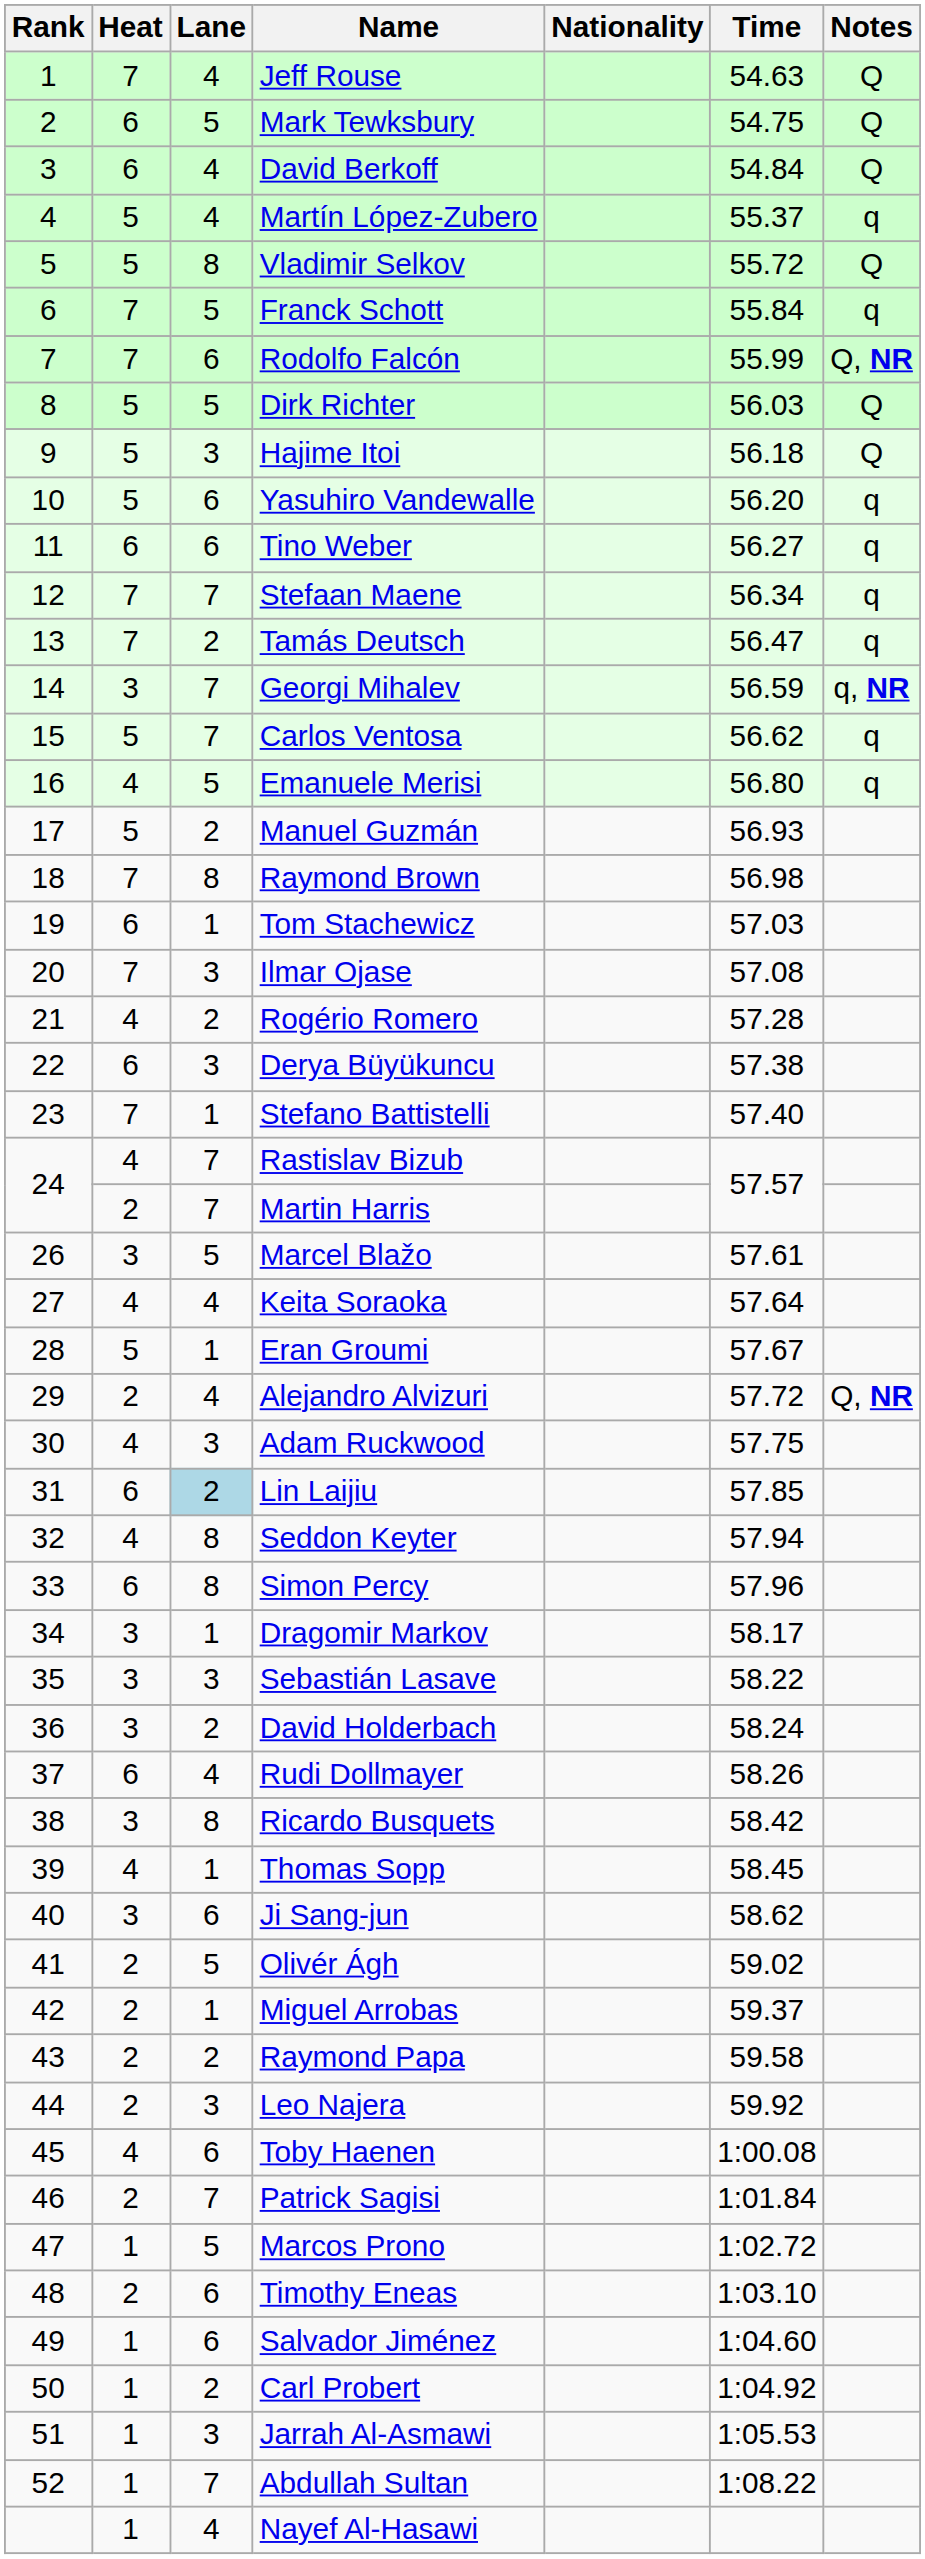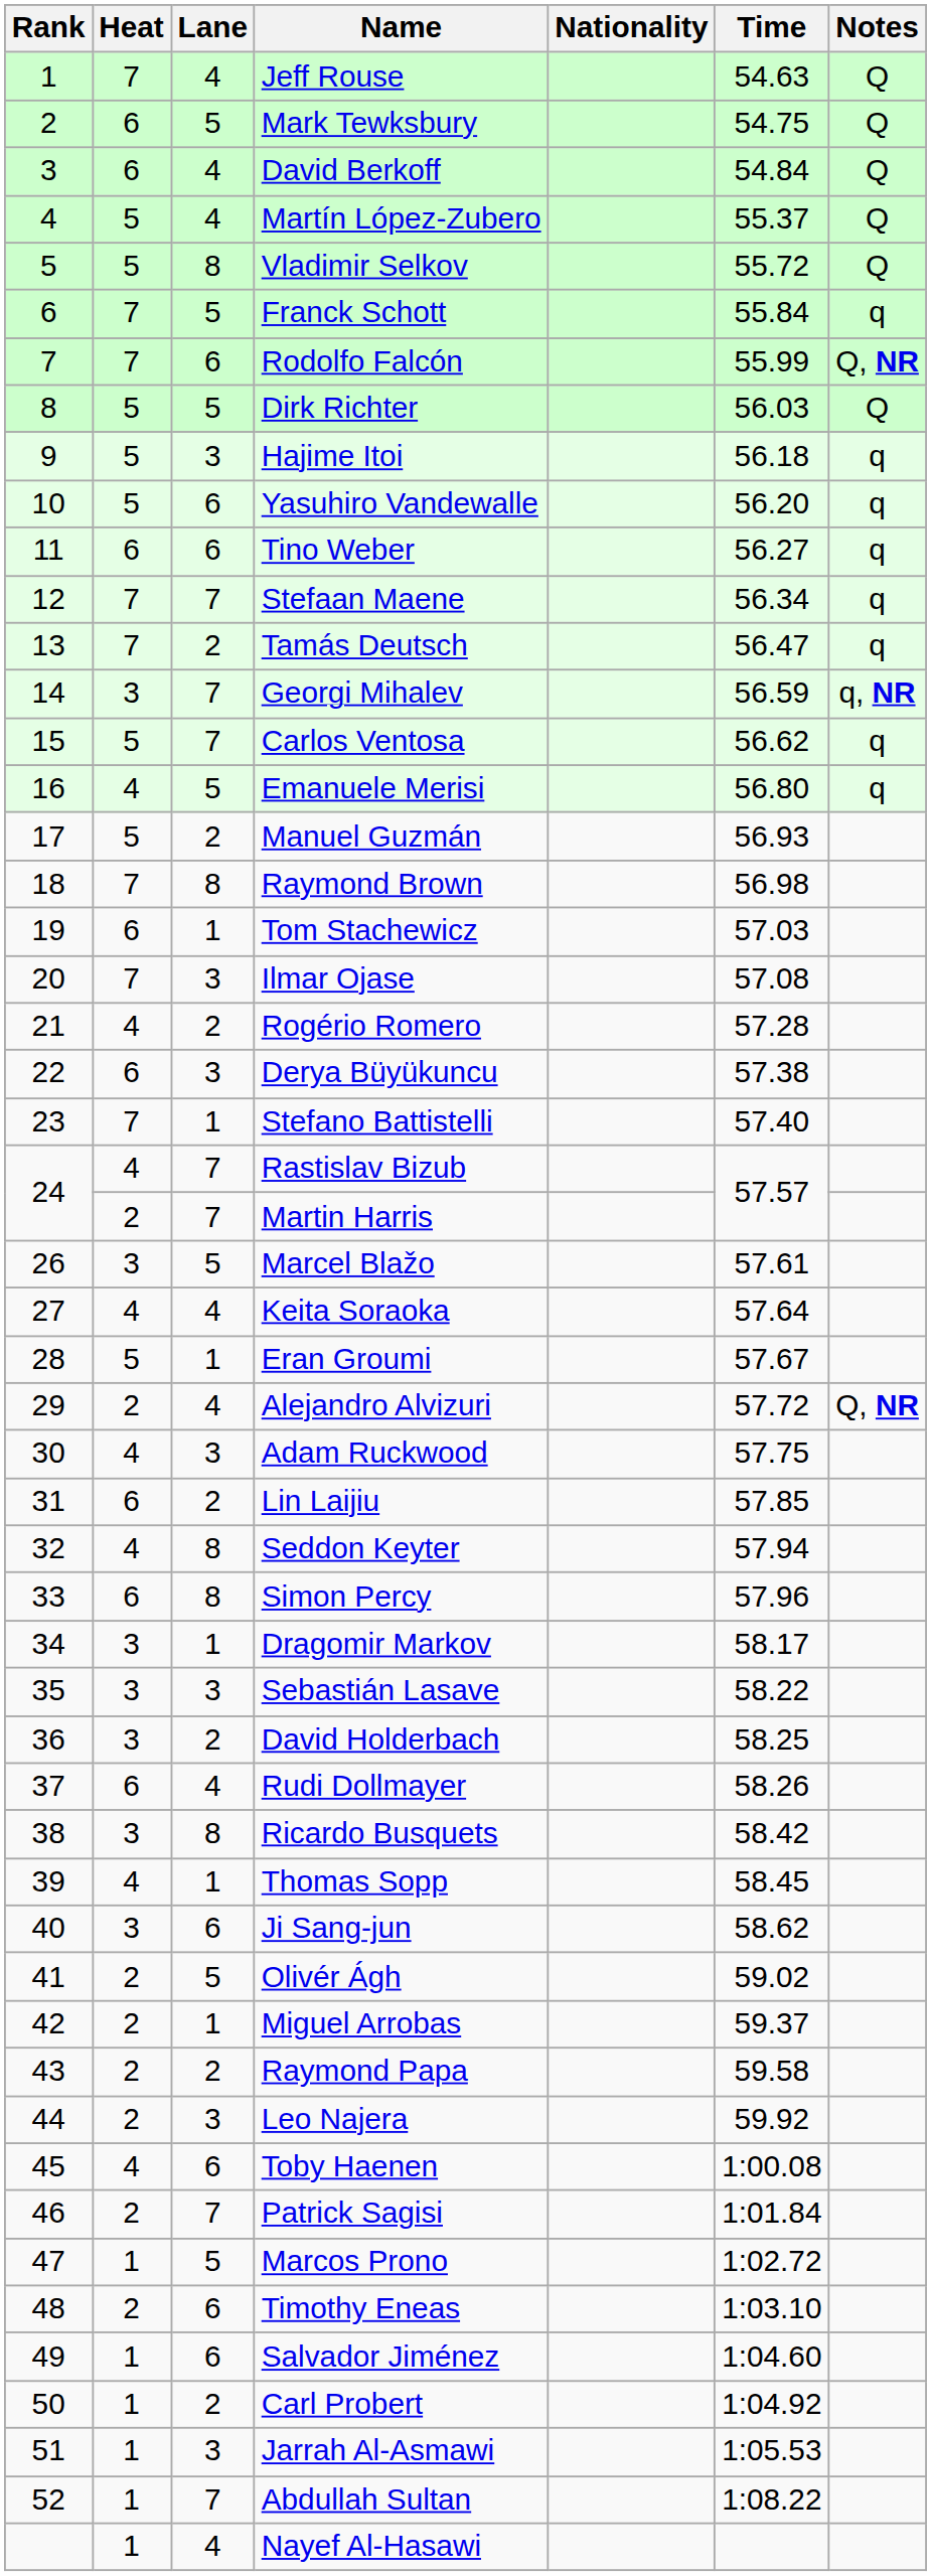Martín López-Zubero | Notes: q -> Q
Hajime Itoi | Notes: Q -> q
Lin Laijiu | Lane: lightblue background -> no background
David Holderbach | Time: 58.24 -> 58.25
